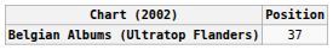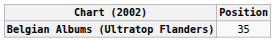Belgian Albums (Ultratop Flanders) | Position: 37 -> 35
